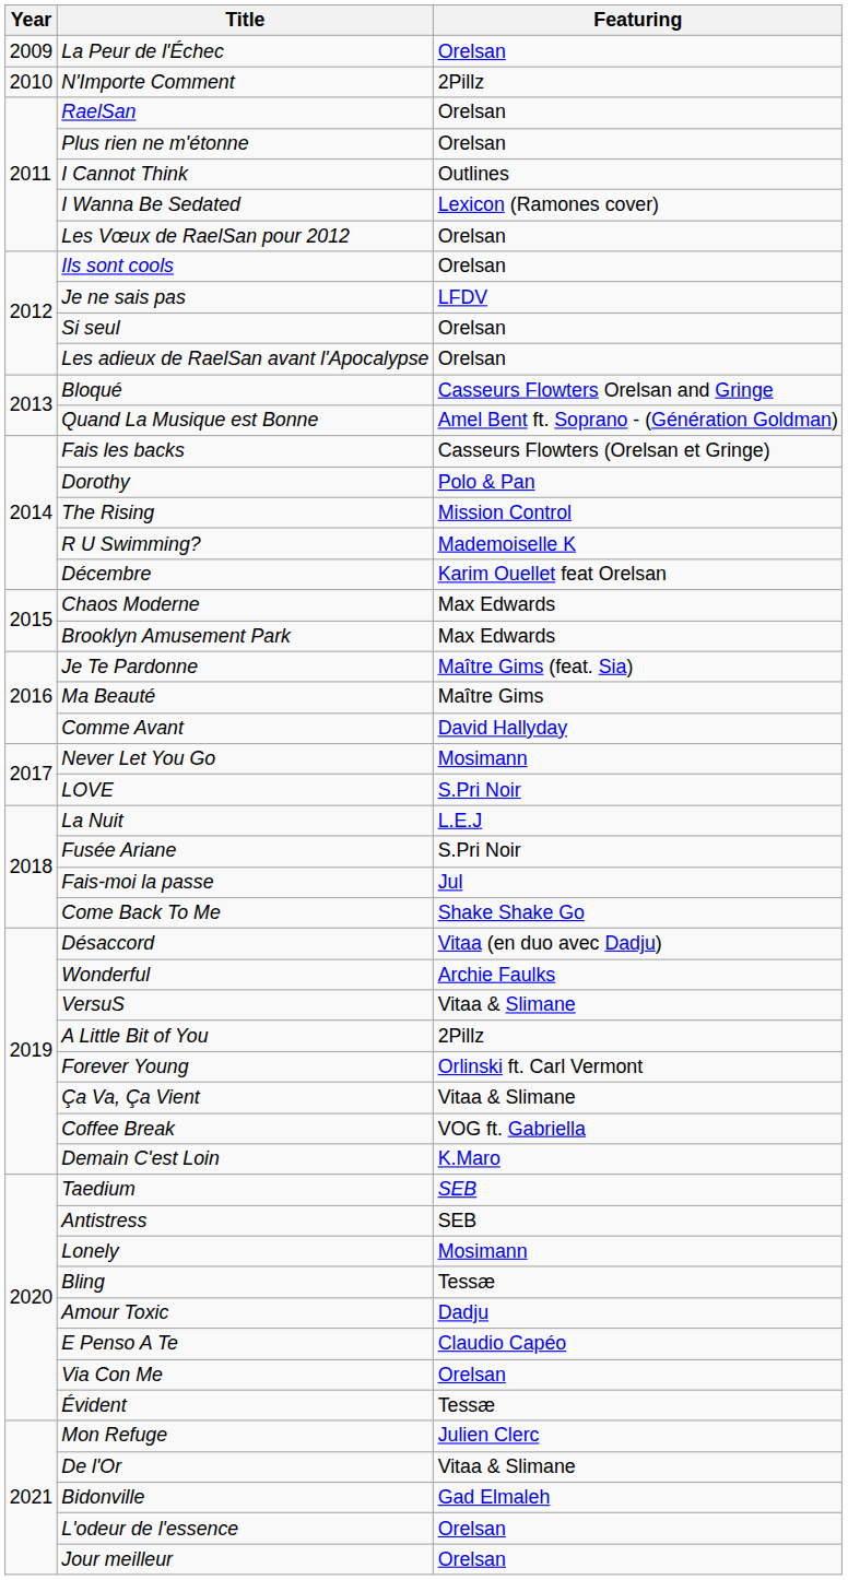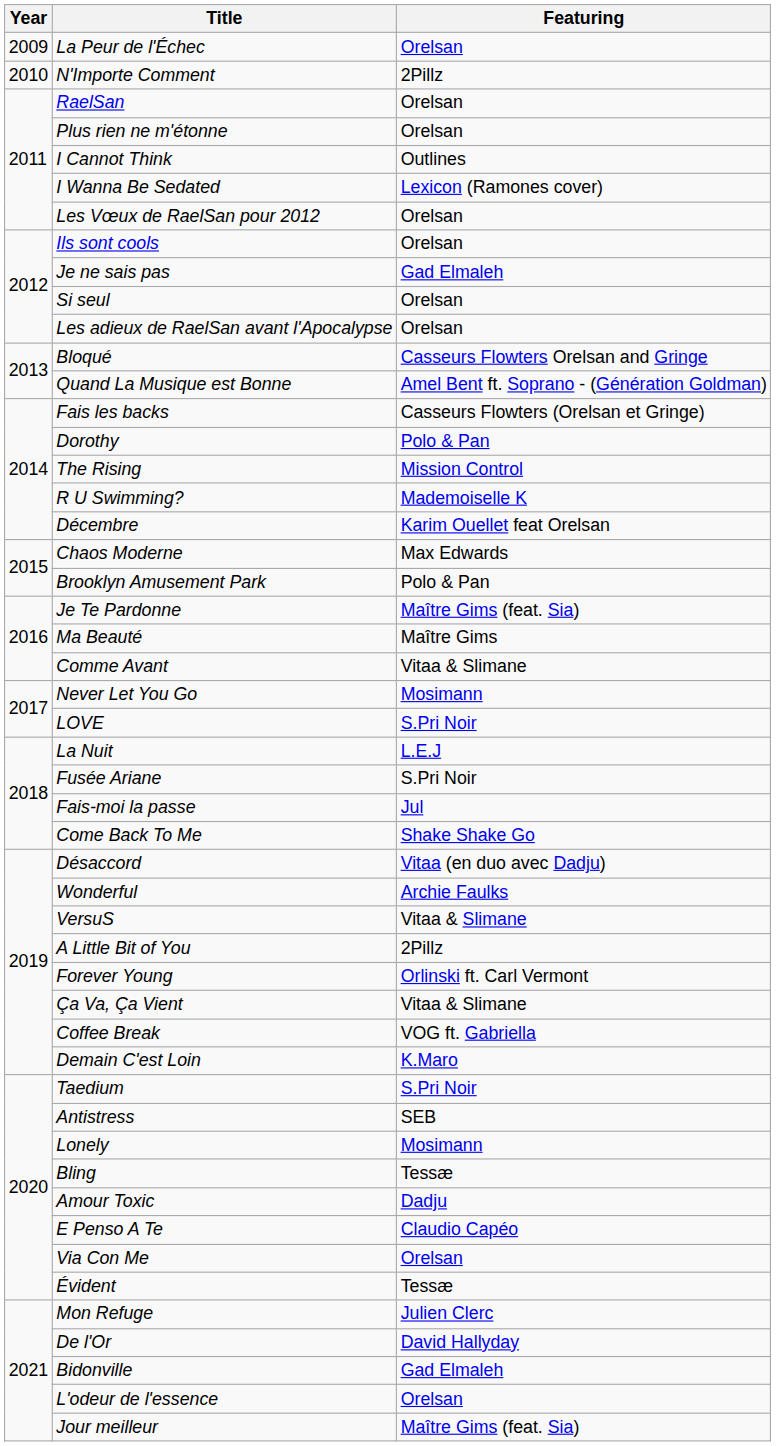Je ne sais pas | Featuring: LFDV -> Gad Elmaleh
Brooklyn Amusement Park | Featuring: Max Edwards -> Polo & Pan
Comme Avant | Featuring: David Hallyday -> Vitaa & Slimane
Taedium | Featuring: SEB -> S.Pri Noir
De l'Or | Featuring: Vitaa & Slimane -> David Hallyday
Jour meilleur | Featuring: Orelsan -> Maître Gims (feat. Sia)
